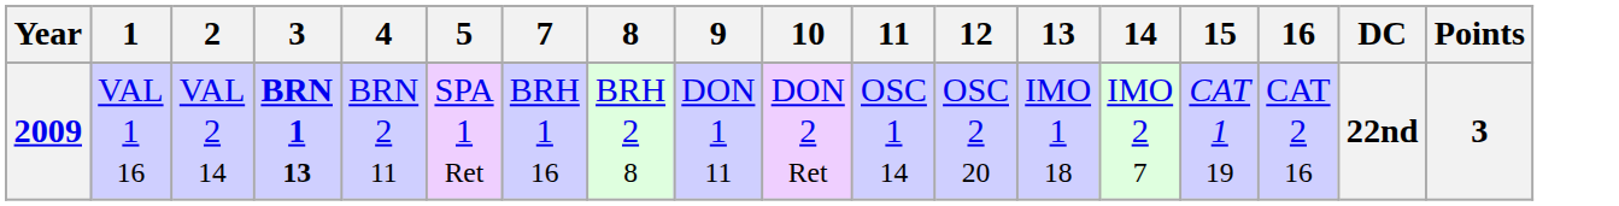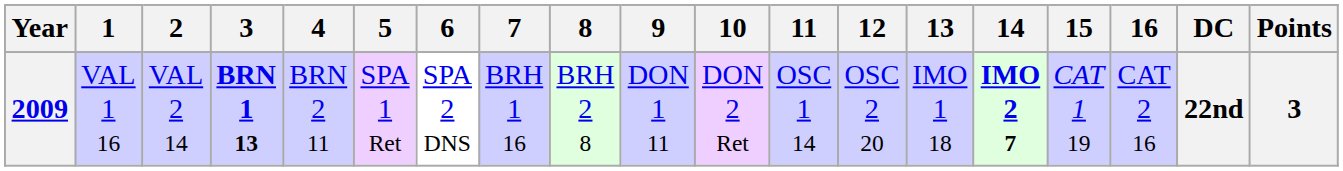+ column: 6 | SPA 2 DNS
2009 | 14: normal -> bold
